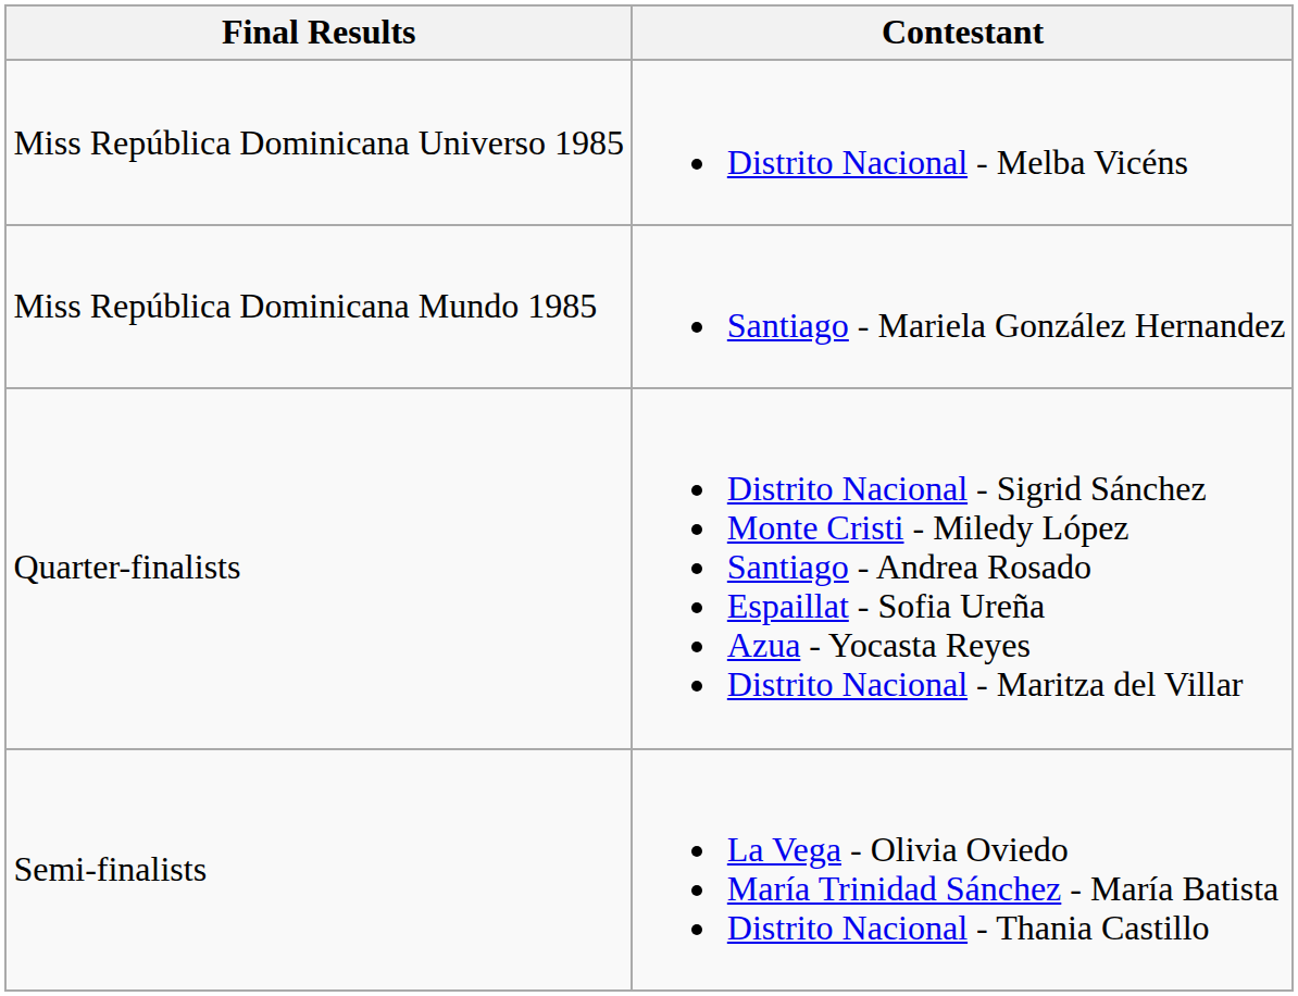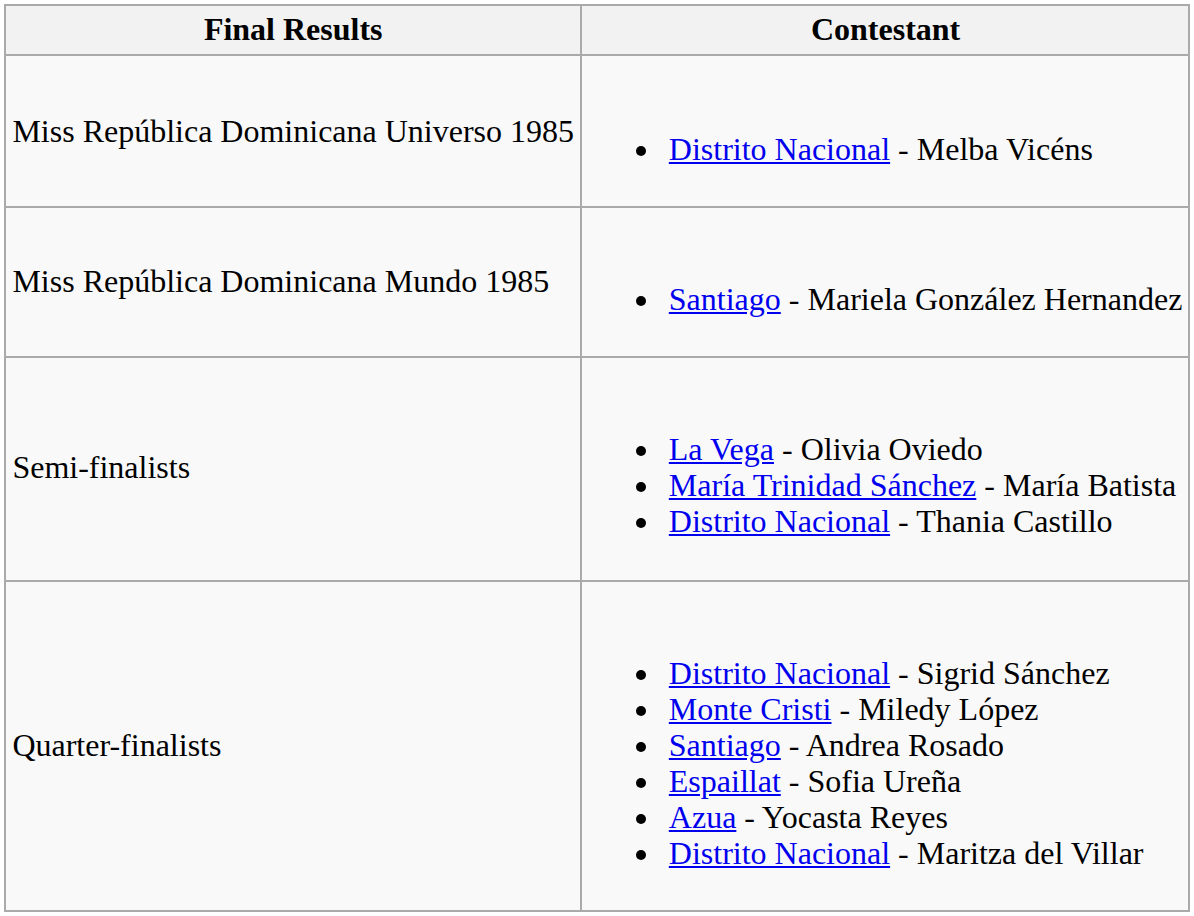rows swapped: Semi-finalists <-> Quarter-finalists
